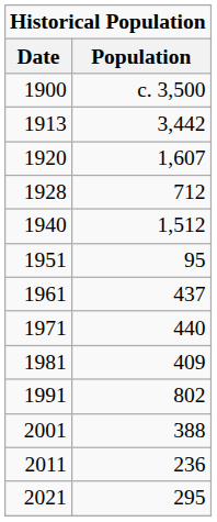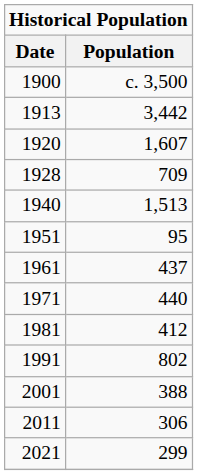1928 | Population: 712 -> 709
1940 | Population: 1,512 -> 1,513
1981 | Population: 409 -> 412
2011 | Population: 236 -> 306
2021 | Population: 295 -> 299
